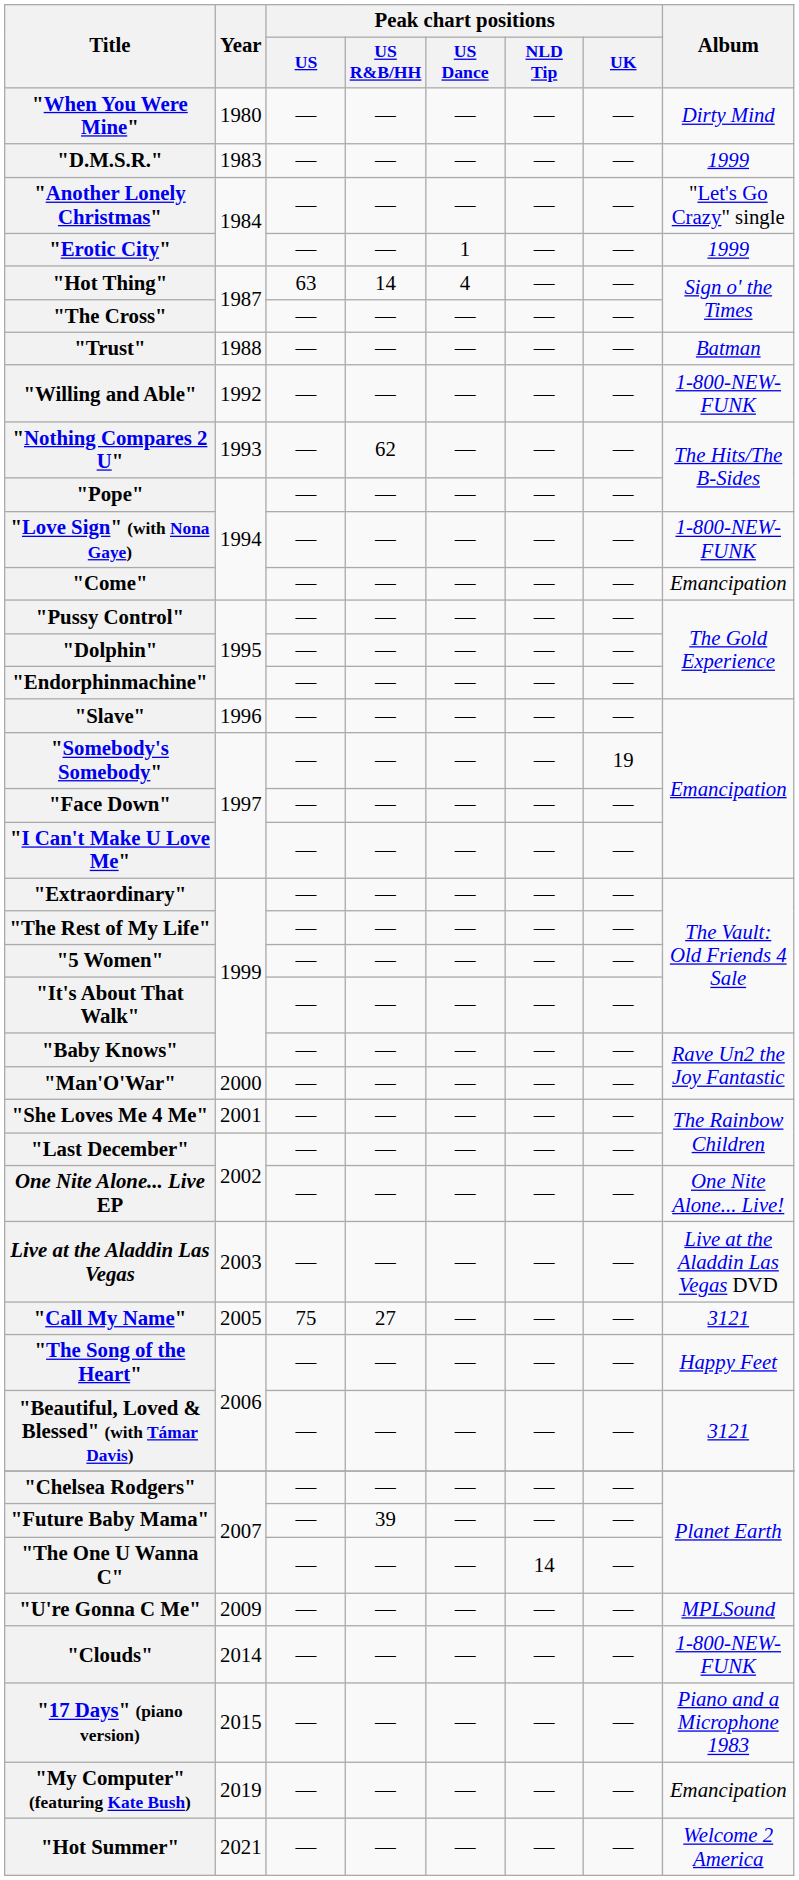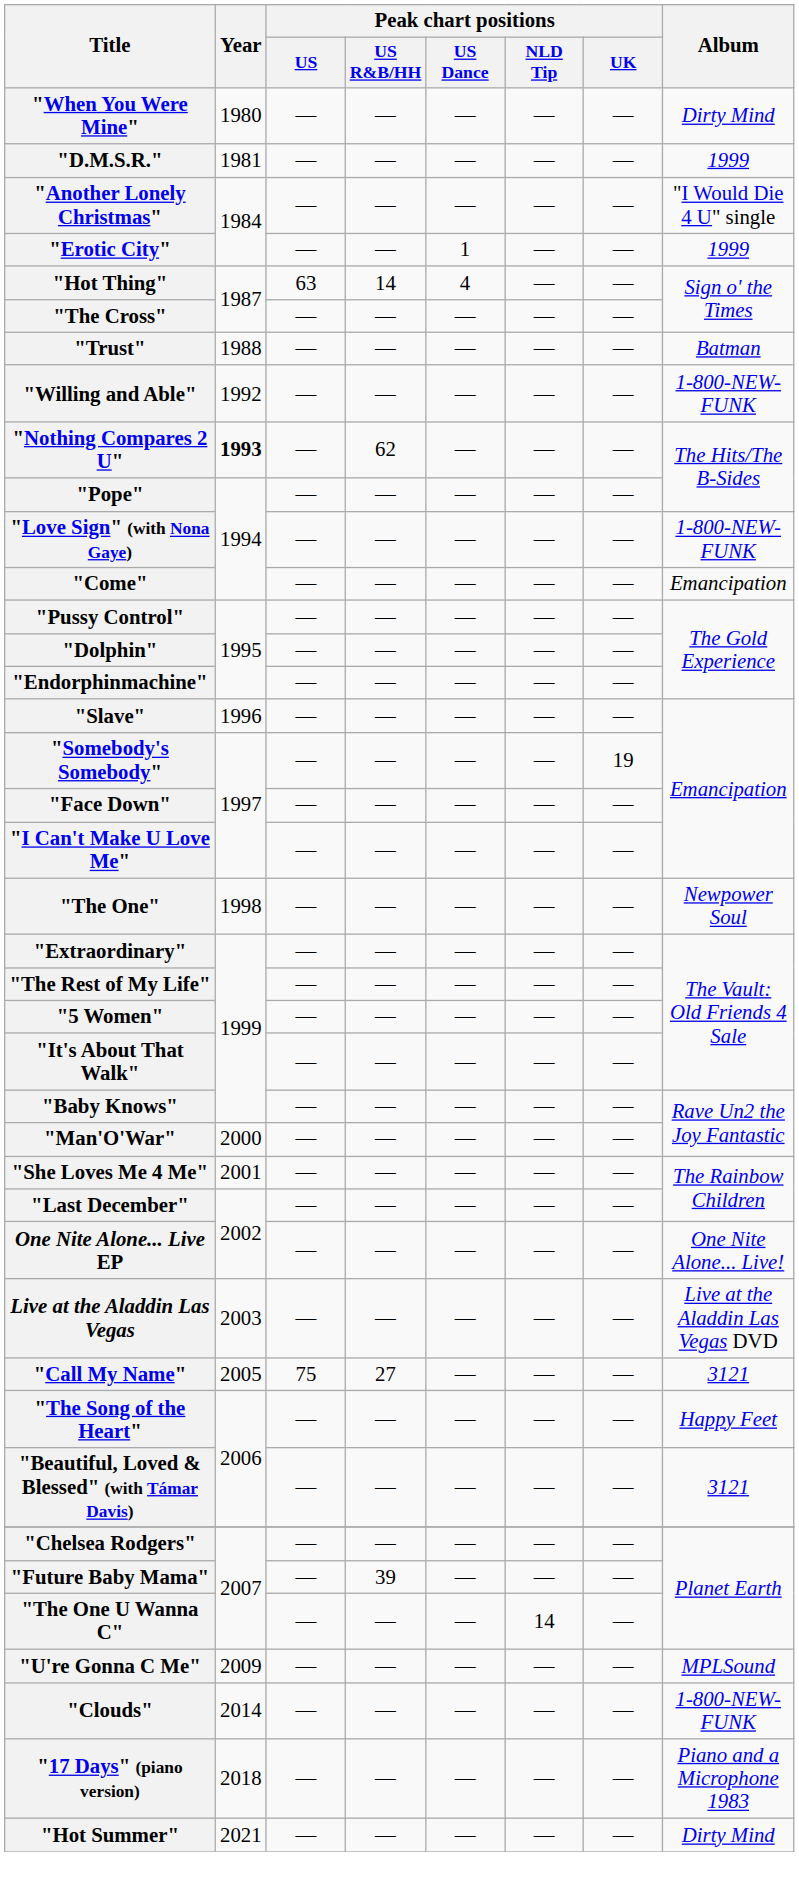"D.M.S.R." | Year: 1983 -> 1981
"Another Lonely Christmas" | Album: "Let's Go Crazy" single -> "I Would Die 4 U" single
"Nothing Compares 2 U" | Year: normal -> bold
+ row: "The One" | 1998 | — | — | — | — | — | Newpower Soul
"17 Days" (piano version) | Year: 2015 -> 2018
- row: "My Computer" (featuring Kate Bush) | 2019 | — | — | — | — | — | Emancipation
"Hot Summer" | Album: Welcome 2 America -> Dirty Mind
